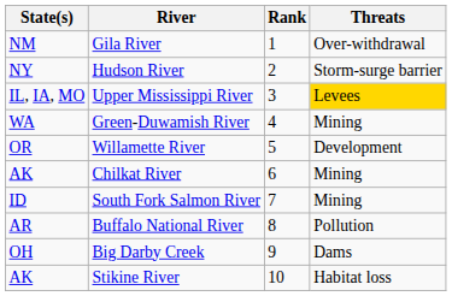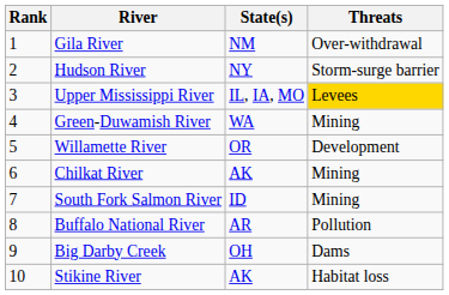columns swapped: Rank <-> State(s)
